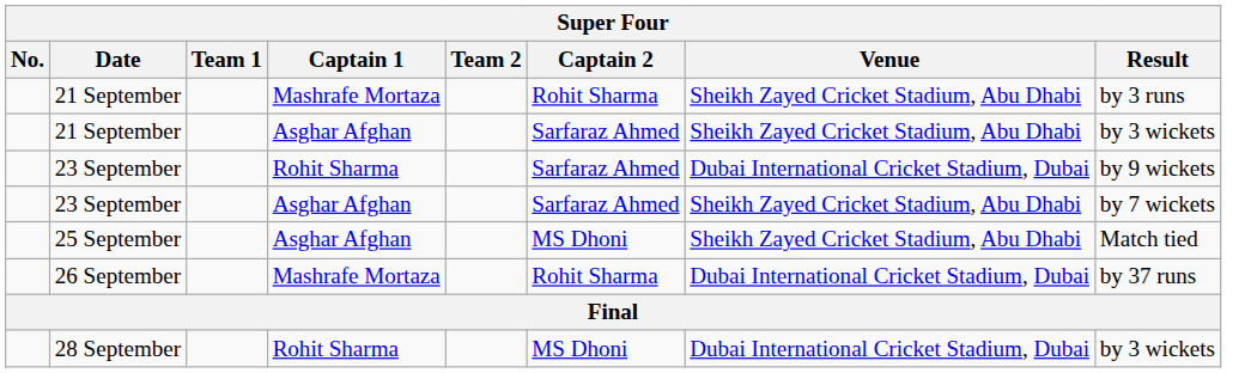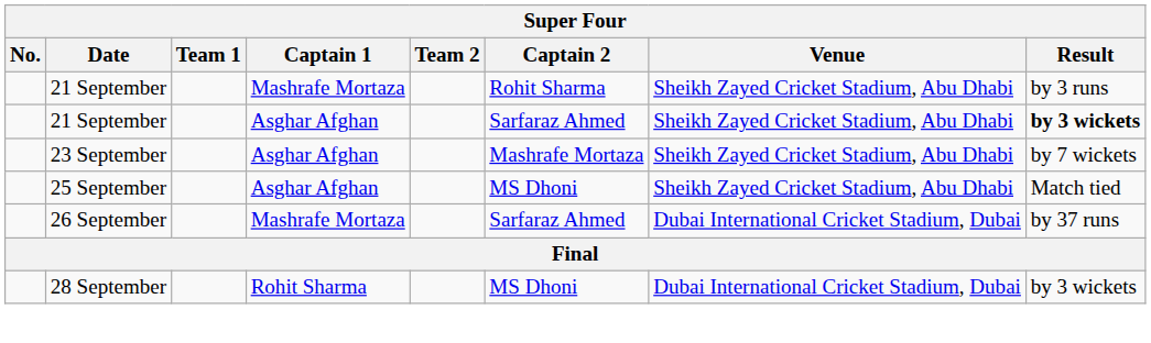21 September / Asghar Afghan | Result: normal -> bold
- row: 23 September | Rohit Sharma | Sarfaraz Ahmed | Dubai International Cricket Stadium, Dubai | by 9 wickets
23 September / Asghar Afghan | Captain 2: Sarfaraz Ahmed -> Mashrafe Mortaza
26 September | Captain 2: Rohit Sharma -> Sarfaraz Ahmed
